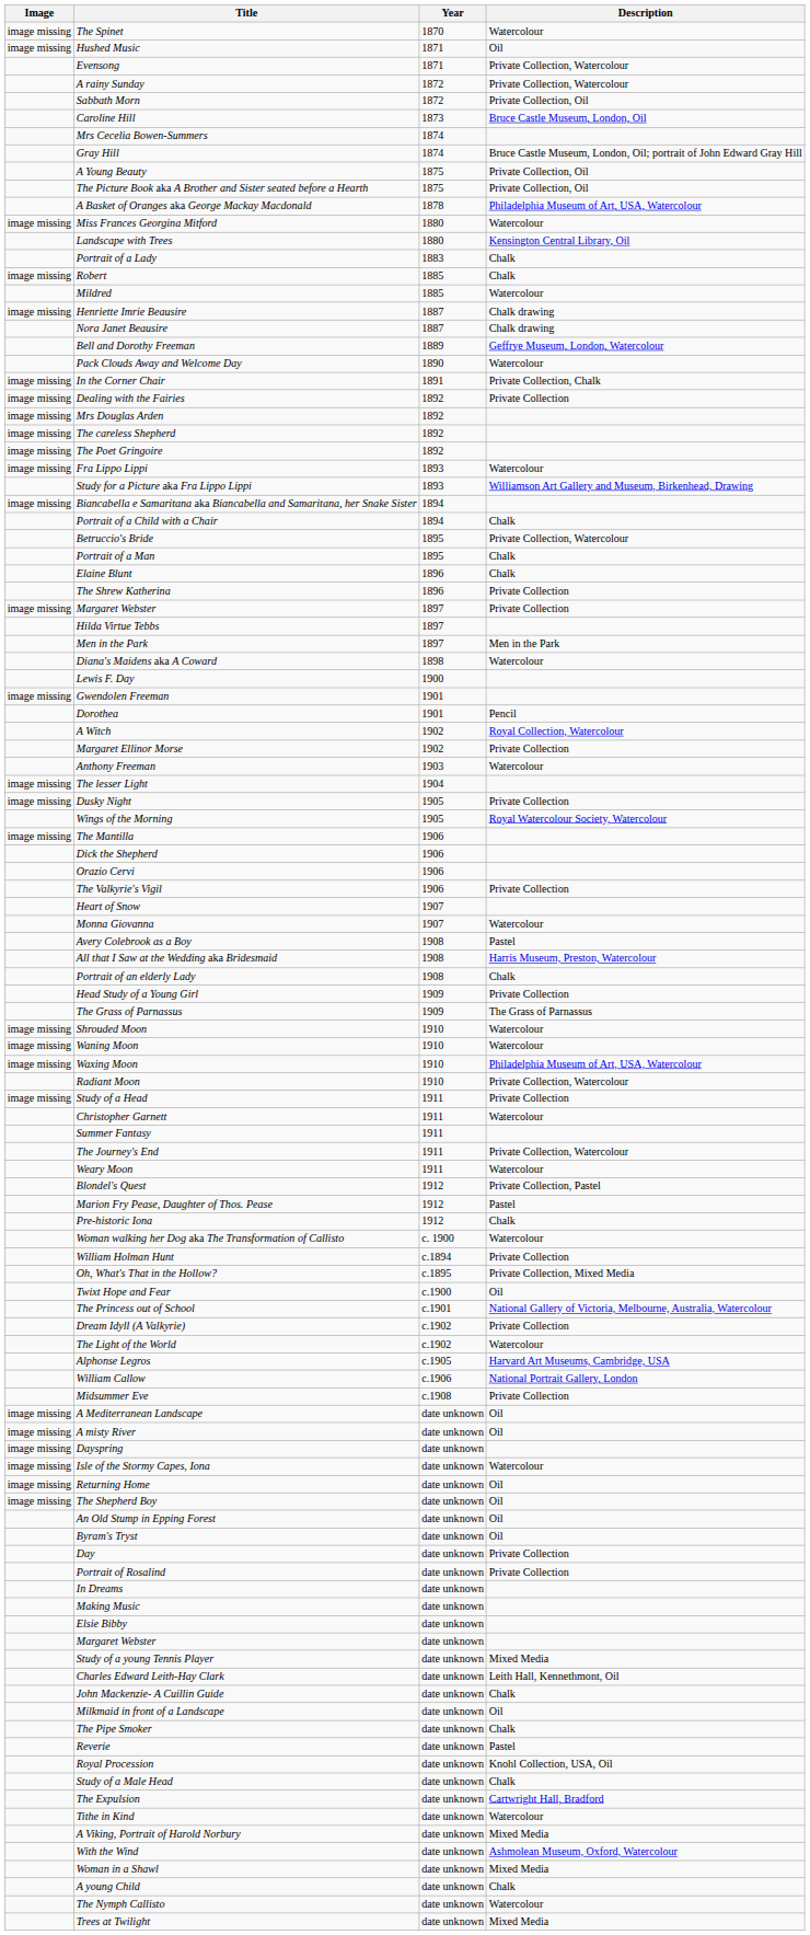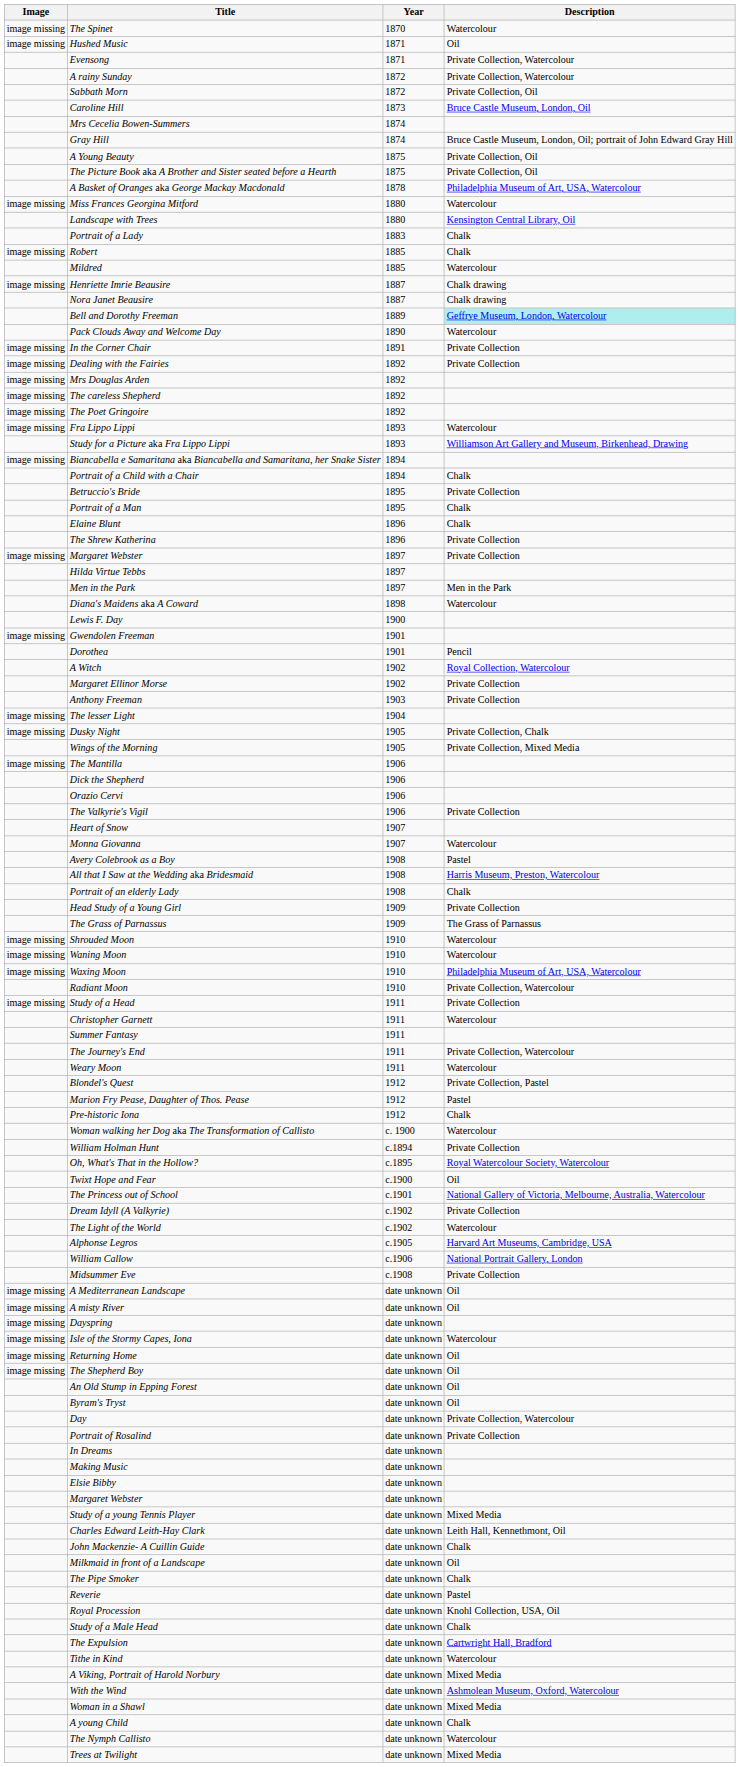Bell and Dorothy Freeman | Description: no background -> paleturquoise background
In the Corner Chair | Description: Private Collection, Chalk -> Private Collection
Betruccio's Bride | Description: Private Collection, Watercolour -> Private Collection
Anthony Freeman | Description: Watercolour -> Private Collection
Dusky Night | Description: Private Collection -> Private Collection, Chalk
Wings of the Morning | Description: Royal Watercolour Society, Watercolour -> Private Collection, Mixed Media
Oh, What's That in the Hollow? | Description: Private Collection, Mixed Media -> Royal Watercolour Society, Watercolour
Day | Description: Private Collection -> Private Collection, Watercolour
